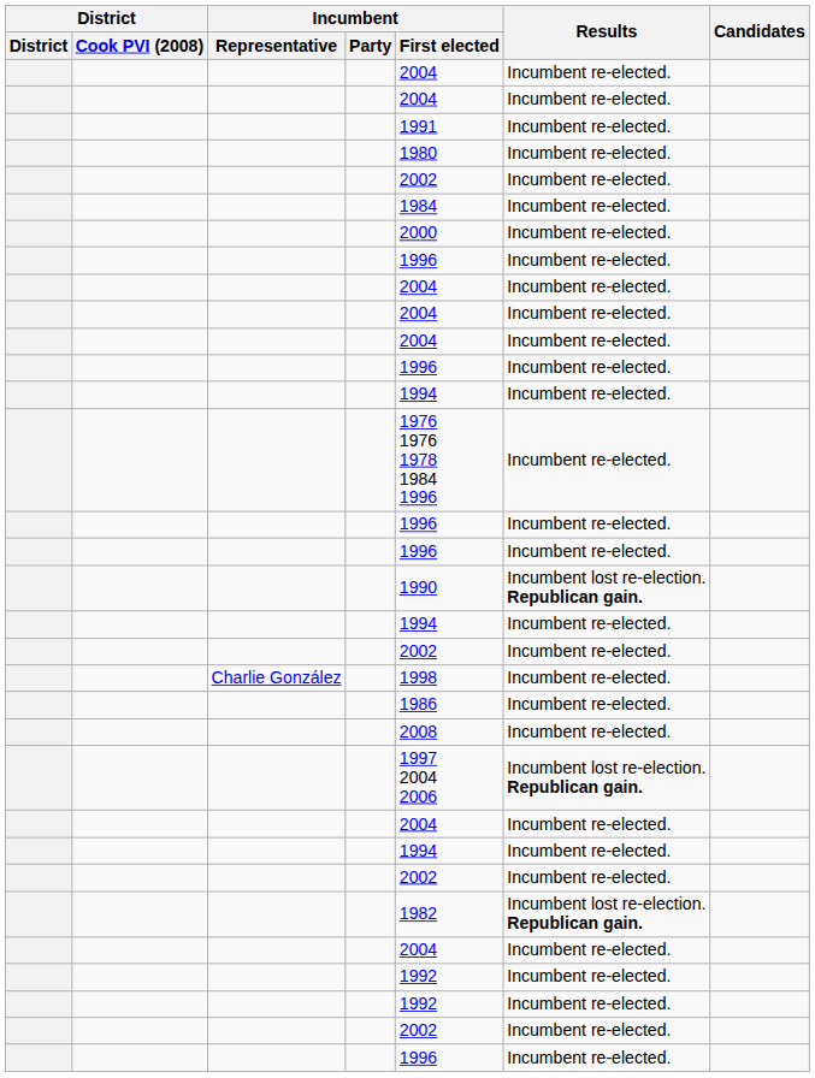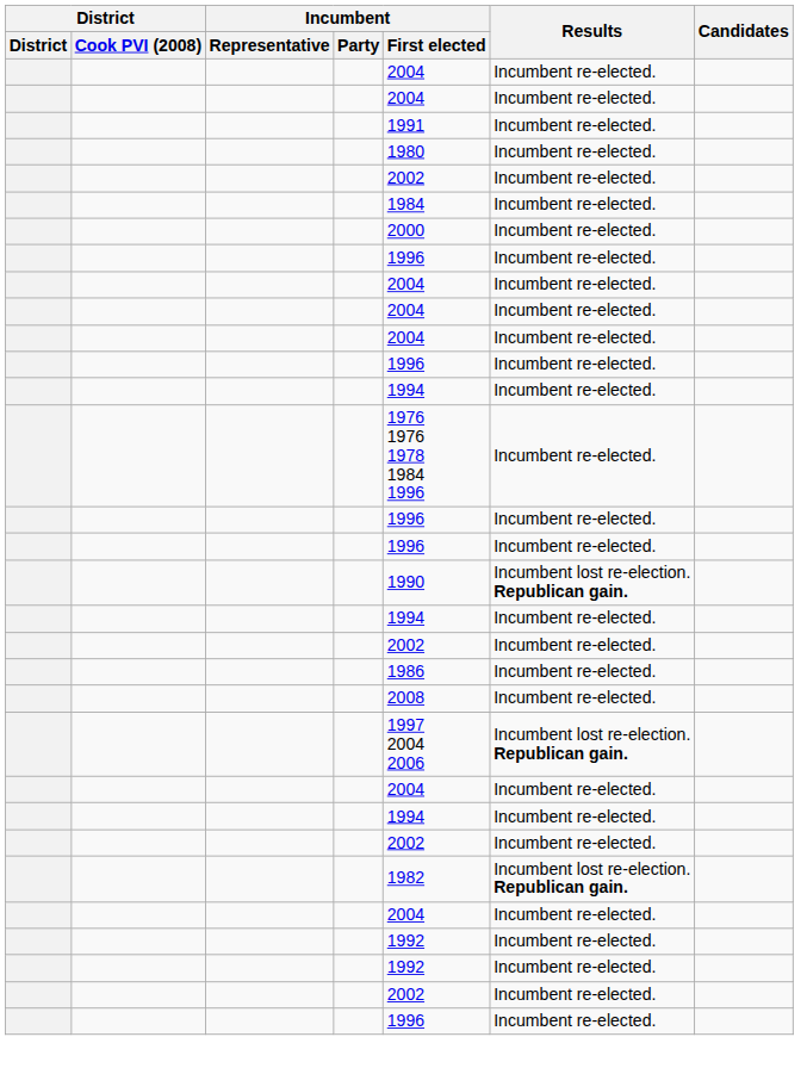- row: Charlie González | 1998 | Incumbent re-elected.
